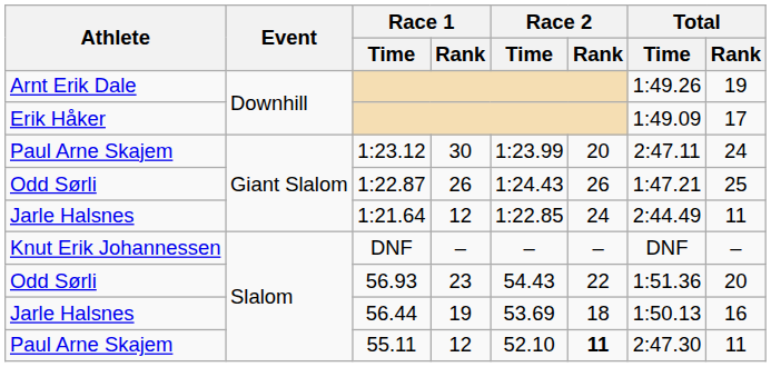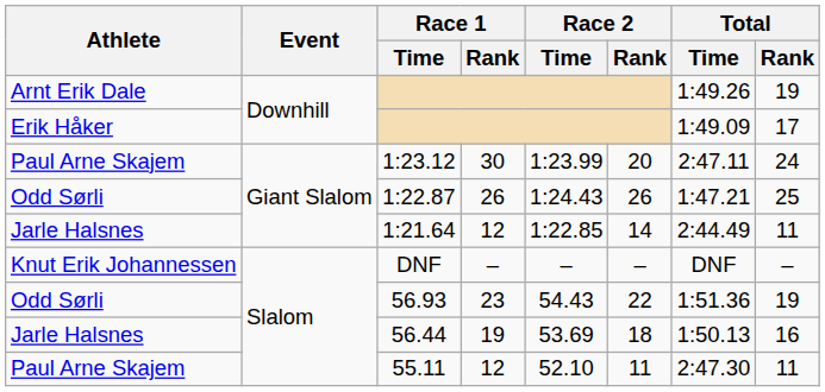1:21.64 | Race 2 / Rank: 24 -> 14
56.93 | Total / Rank: 20 -> 19
55.11 | Race 2 / Rank: bold -> normal
